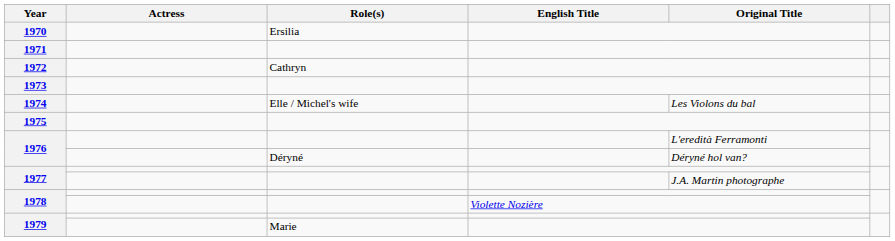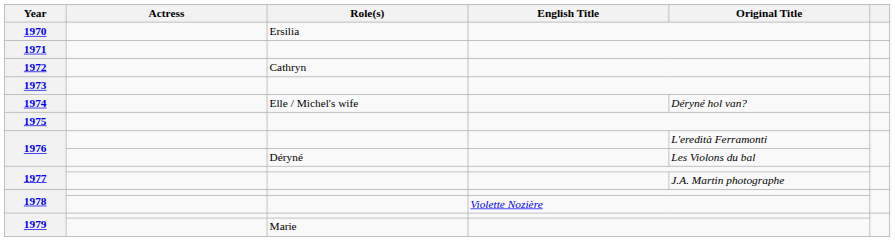1974 | Original Title: Les Violons du bal -> Déryné hol van?
1976 / Déryné | Original Title: Déryné hol van? -> Les Violons du bal
